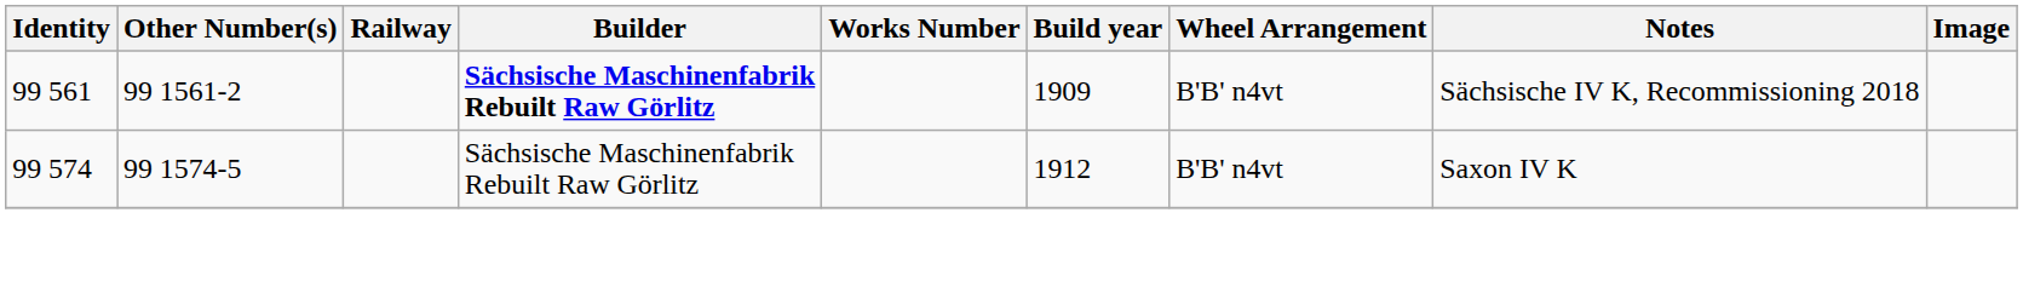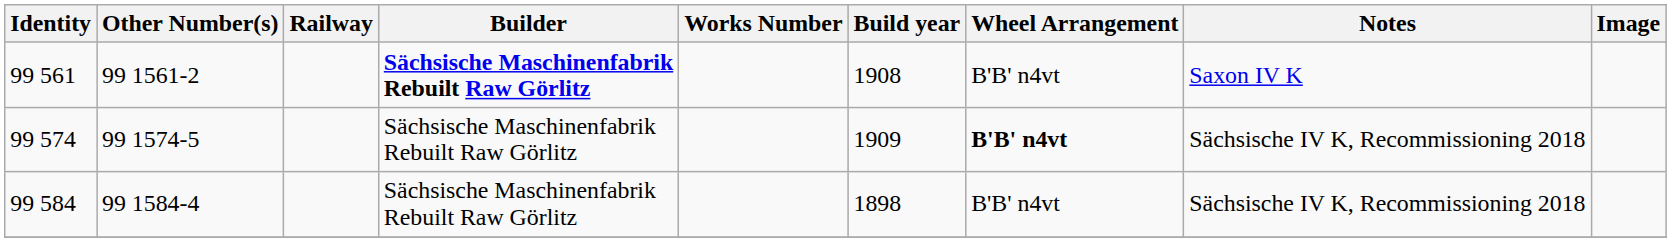99 561 | Build year: 1909 -> 1908
99 561 | Notes: Sächsische IV K, Recommissioning 2018 -> Saxon IV K
99 574 | Build year: 1912 -> 1909
99 574 | Wheel Arrangement: normal -> bold
99 574 | Notes: Saxon IV K -> Sächsische IV K, Recommissioning 2018
+ row: 99 584 | 99 1584-4 | Sächsische Maschinenfabrik Rebuilt Raw Görlitz | 1898 | B'B' n4vt | Sächsische IV K, Recommissioning 2018
